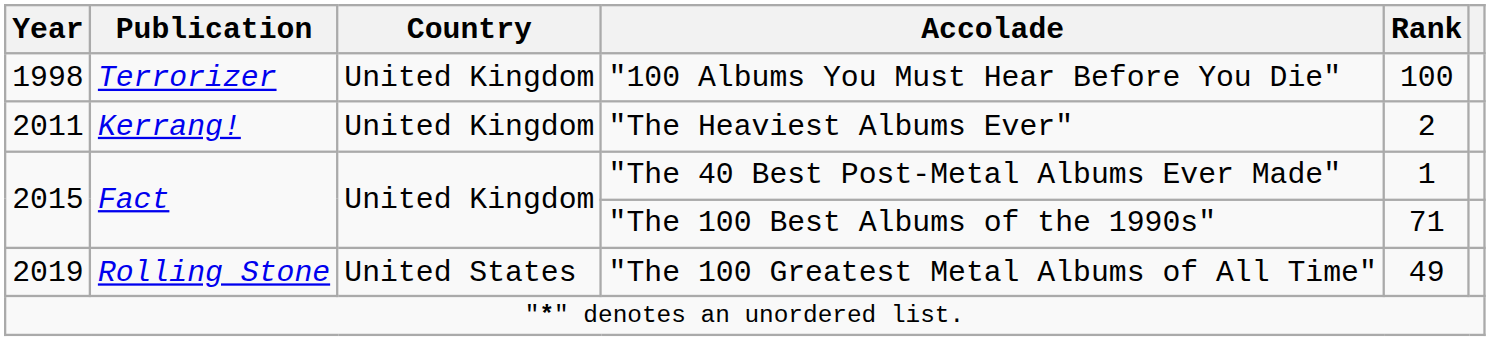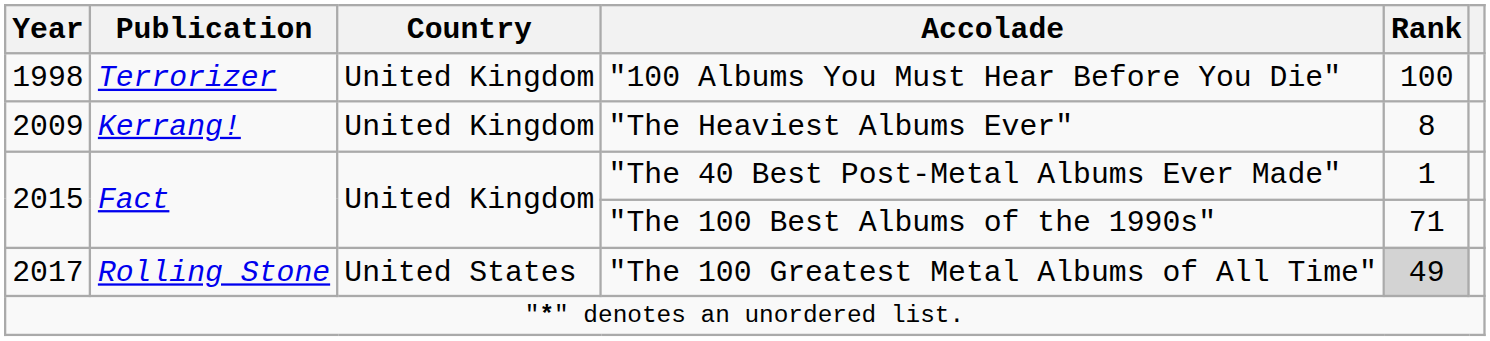"The Heaviest Albums Ever" | Year: 2011 -> 2009
"The Heaviest Albums Ever" | Rank: 2 -> 8
"The 100 Greatest Metal Albums of All Time" | Year: 2019 -> 2017
"The 100 Greatest Metal Albums of All Time" | Rank: no background -> lightgrey background
